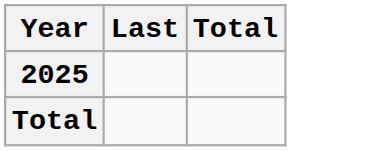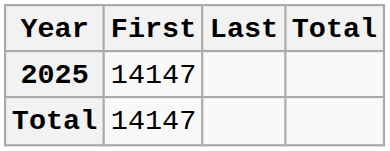+ column: First | 14147 | 14147
